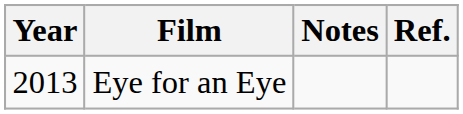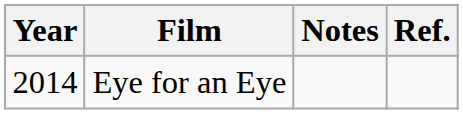Eye for an Eye | Year: 2013 -> 2014
